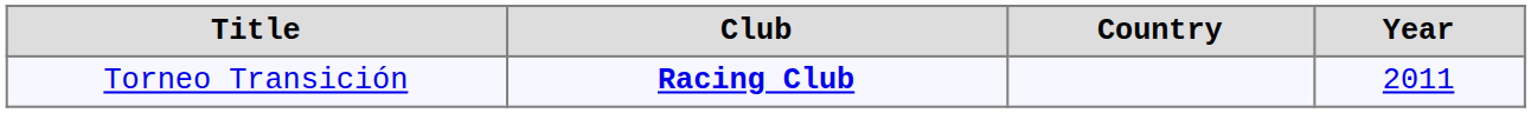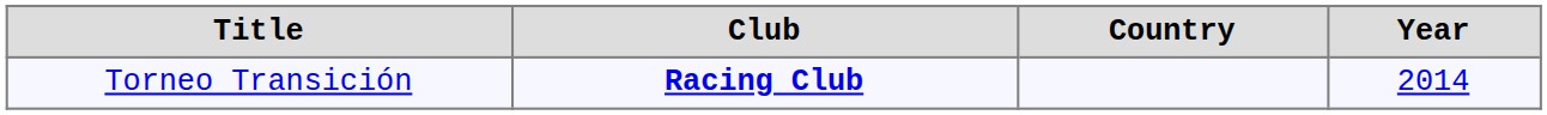Torneo Transición | Year: 2011 -> 2014
